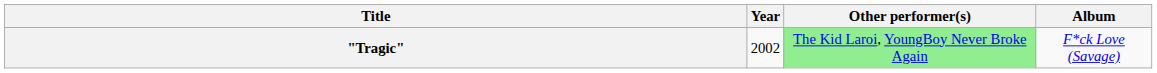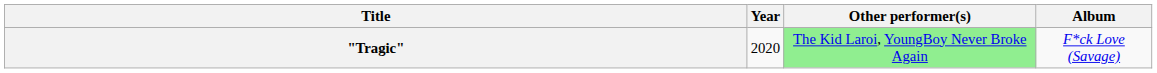"Tragic" | Year: 2002 -> 2020
